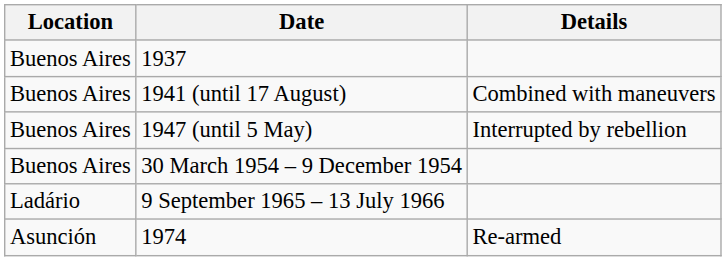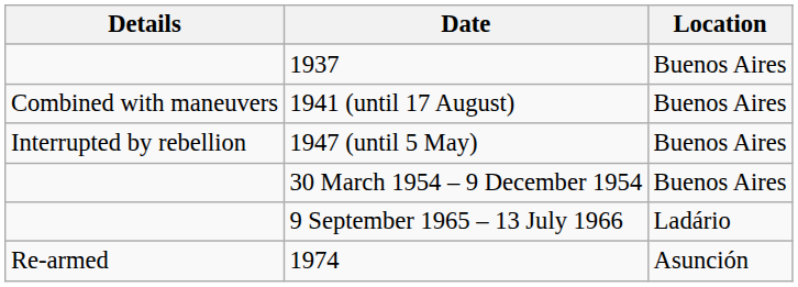columns swapped: Location <-> Details
